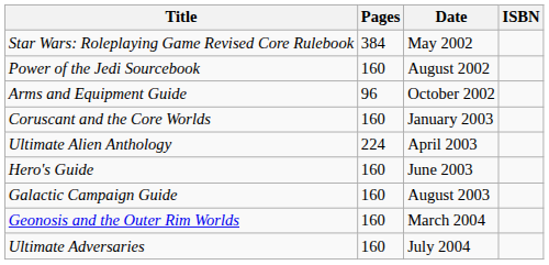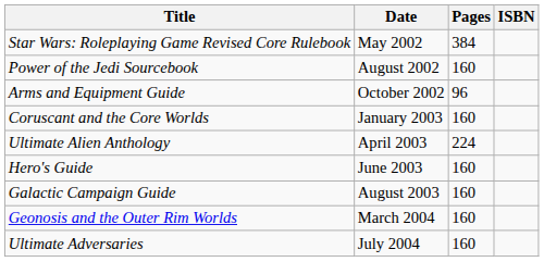columns swapped: Date <-> Pages
